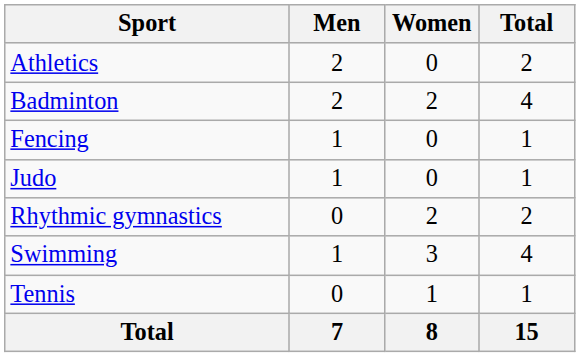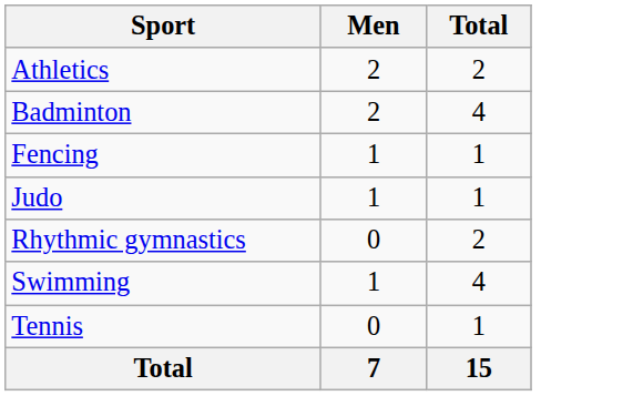- column: Women | 0 | 2 | 0 | 0 | 2 | 3 | 1 | 8
